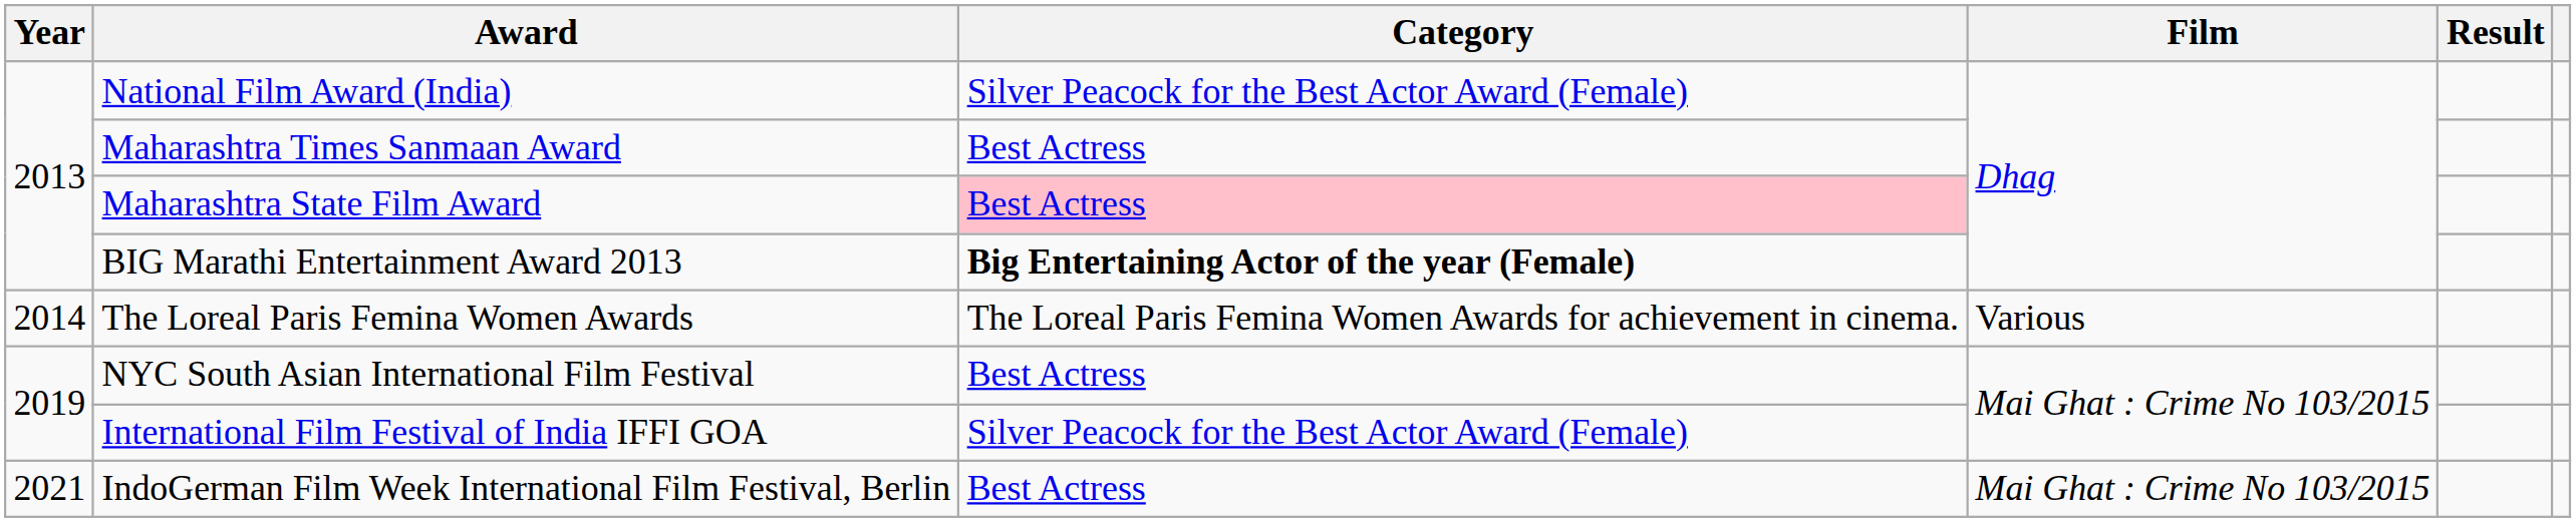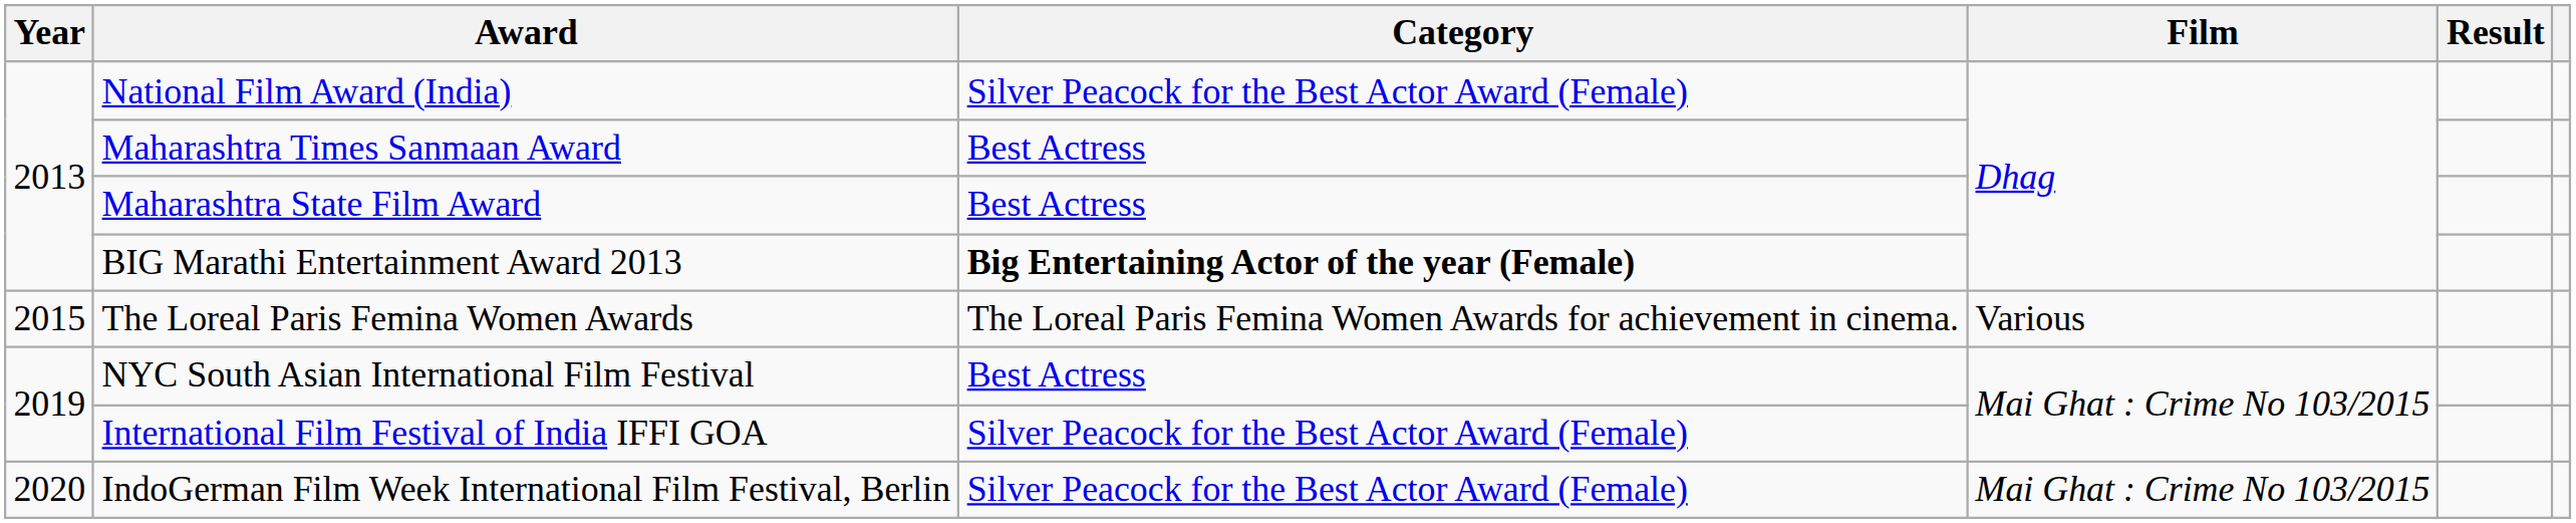Maharashtra State Film Award | Category: pink background -> no background
The Loreal Paris Femina Women Awards | Year: 2014 -> 2015
IndoGerman Film Week International Film Festival, Berlin | Year: 2021 -> 2020
IndoGerman Film Week International Film Festival, Berlin | Category: Best Actress -> Silver Peacock for the Best Actor Award (Female)
